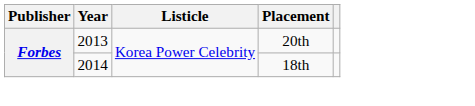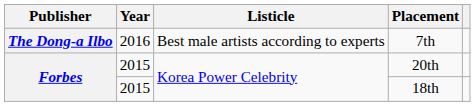+ row: The Dong-a Ilbo | 2016 | Best male artists according to experts | 7th
20th | Year: 2013 -> 2015
18th | Year: 2014 -> 2015
